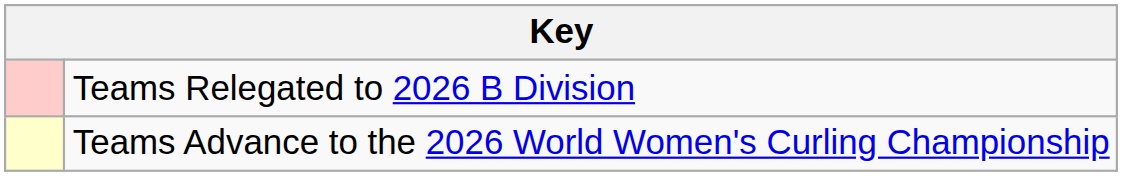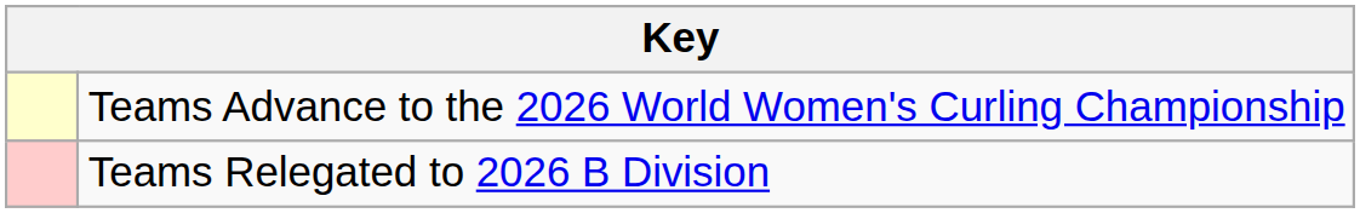rows swapped: Teams Advance to the 2026 World Women's Curling Championship <-> Teams Relegated to 2026 B Division
